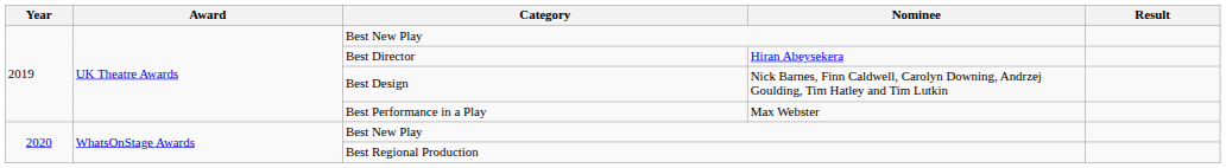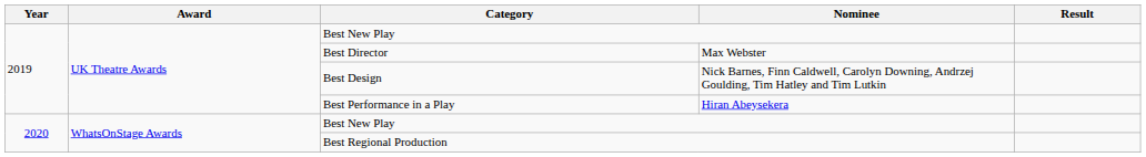Best Director | Nominee: Hiran Abeysekera -> Max Webster
Best Performance in a Play | Nominee: Max Webster -> Hiran Abeysekera
